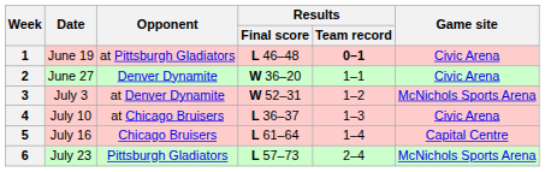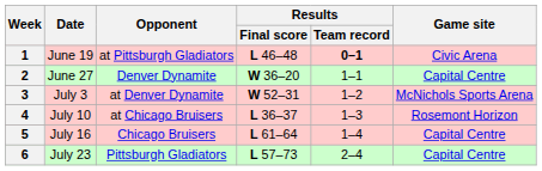2 | Game site: Civic Arena -> Capital Centre
4 | Game site: Civic Arena -> Rosemont Horizon
6 | Game site: McNichols Sports Arena -> Capital Centre
